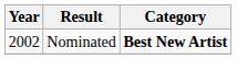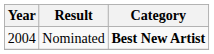Nominated | Year: 2002 -> 2004
